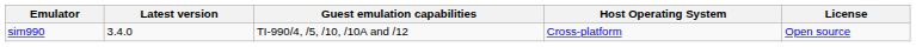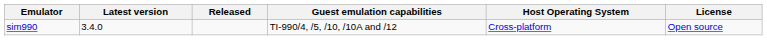+ column: Released
